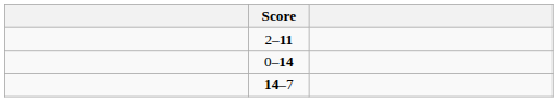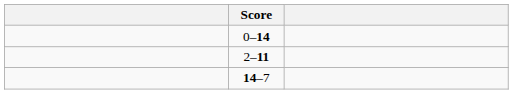rows swapped: 2–11 <-> 0–14
